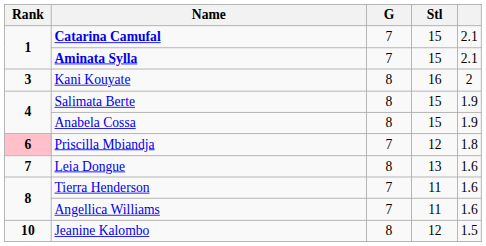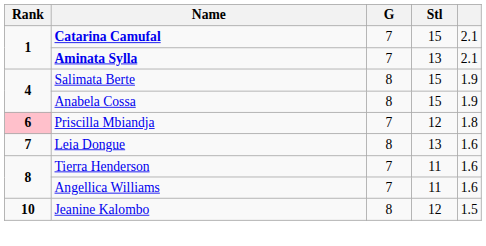Aminata Sylla | Stl: 15 -> 13
- row: 3 | Kani Kouyate | 8 | 16 | 2
